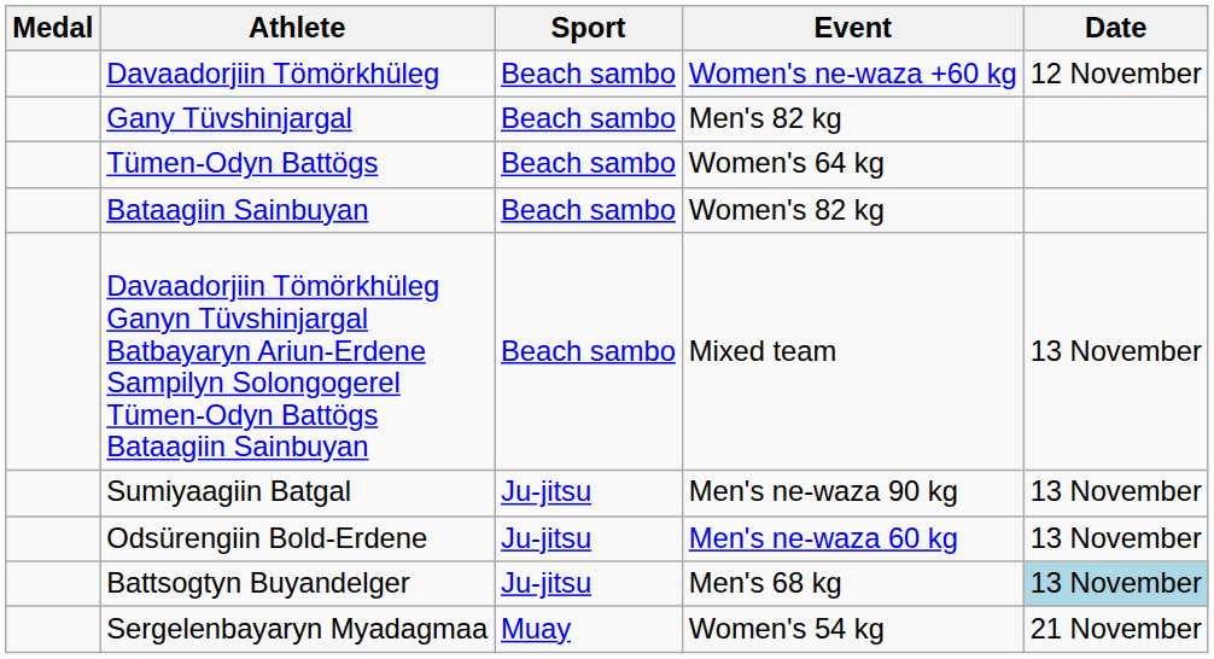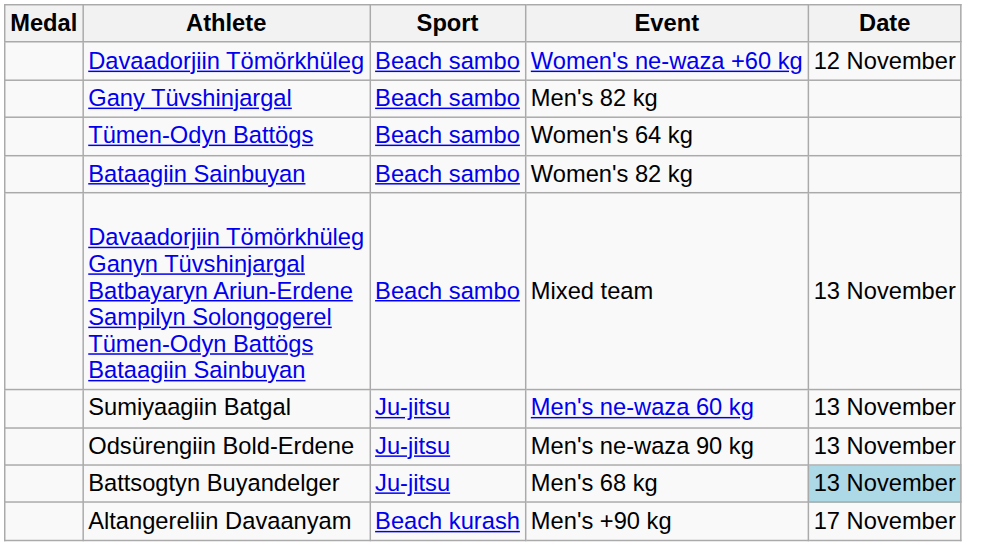Sumiyaagiin Batgal | Event: Men's ne-waza 90 kg -> Men's ne-waza 60 kg
Odsürengiin Bold-Erdene | Event: Men's ne-waza 60 kg -> Men's ne-waza 90 kg
+ row: Altangereliin Davaanyam | Beach kurash | Men's +90 kg | 17 November
- row: Sergelenbayaryn Myadagmaa | Muay | Women's 54 kg | 21 November
